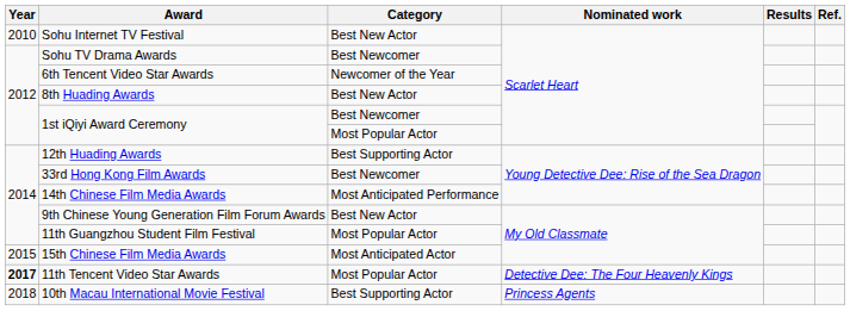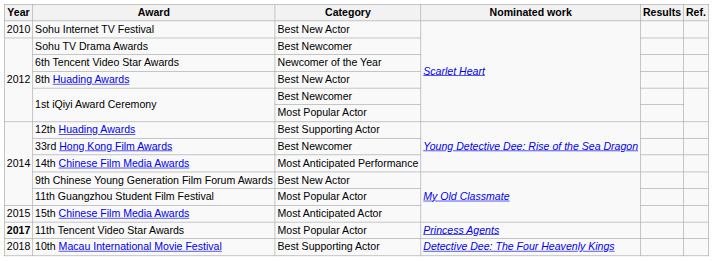11th Tencent Video Star Awards | Nominated work: Detective Dee: The Four Heavenly Kings -> Princess Agents
10th Macau International Movie Festival | Nominated work: Princess Agents -> Detective Dee: The Four Heavenly Kings
